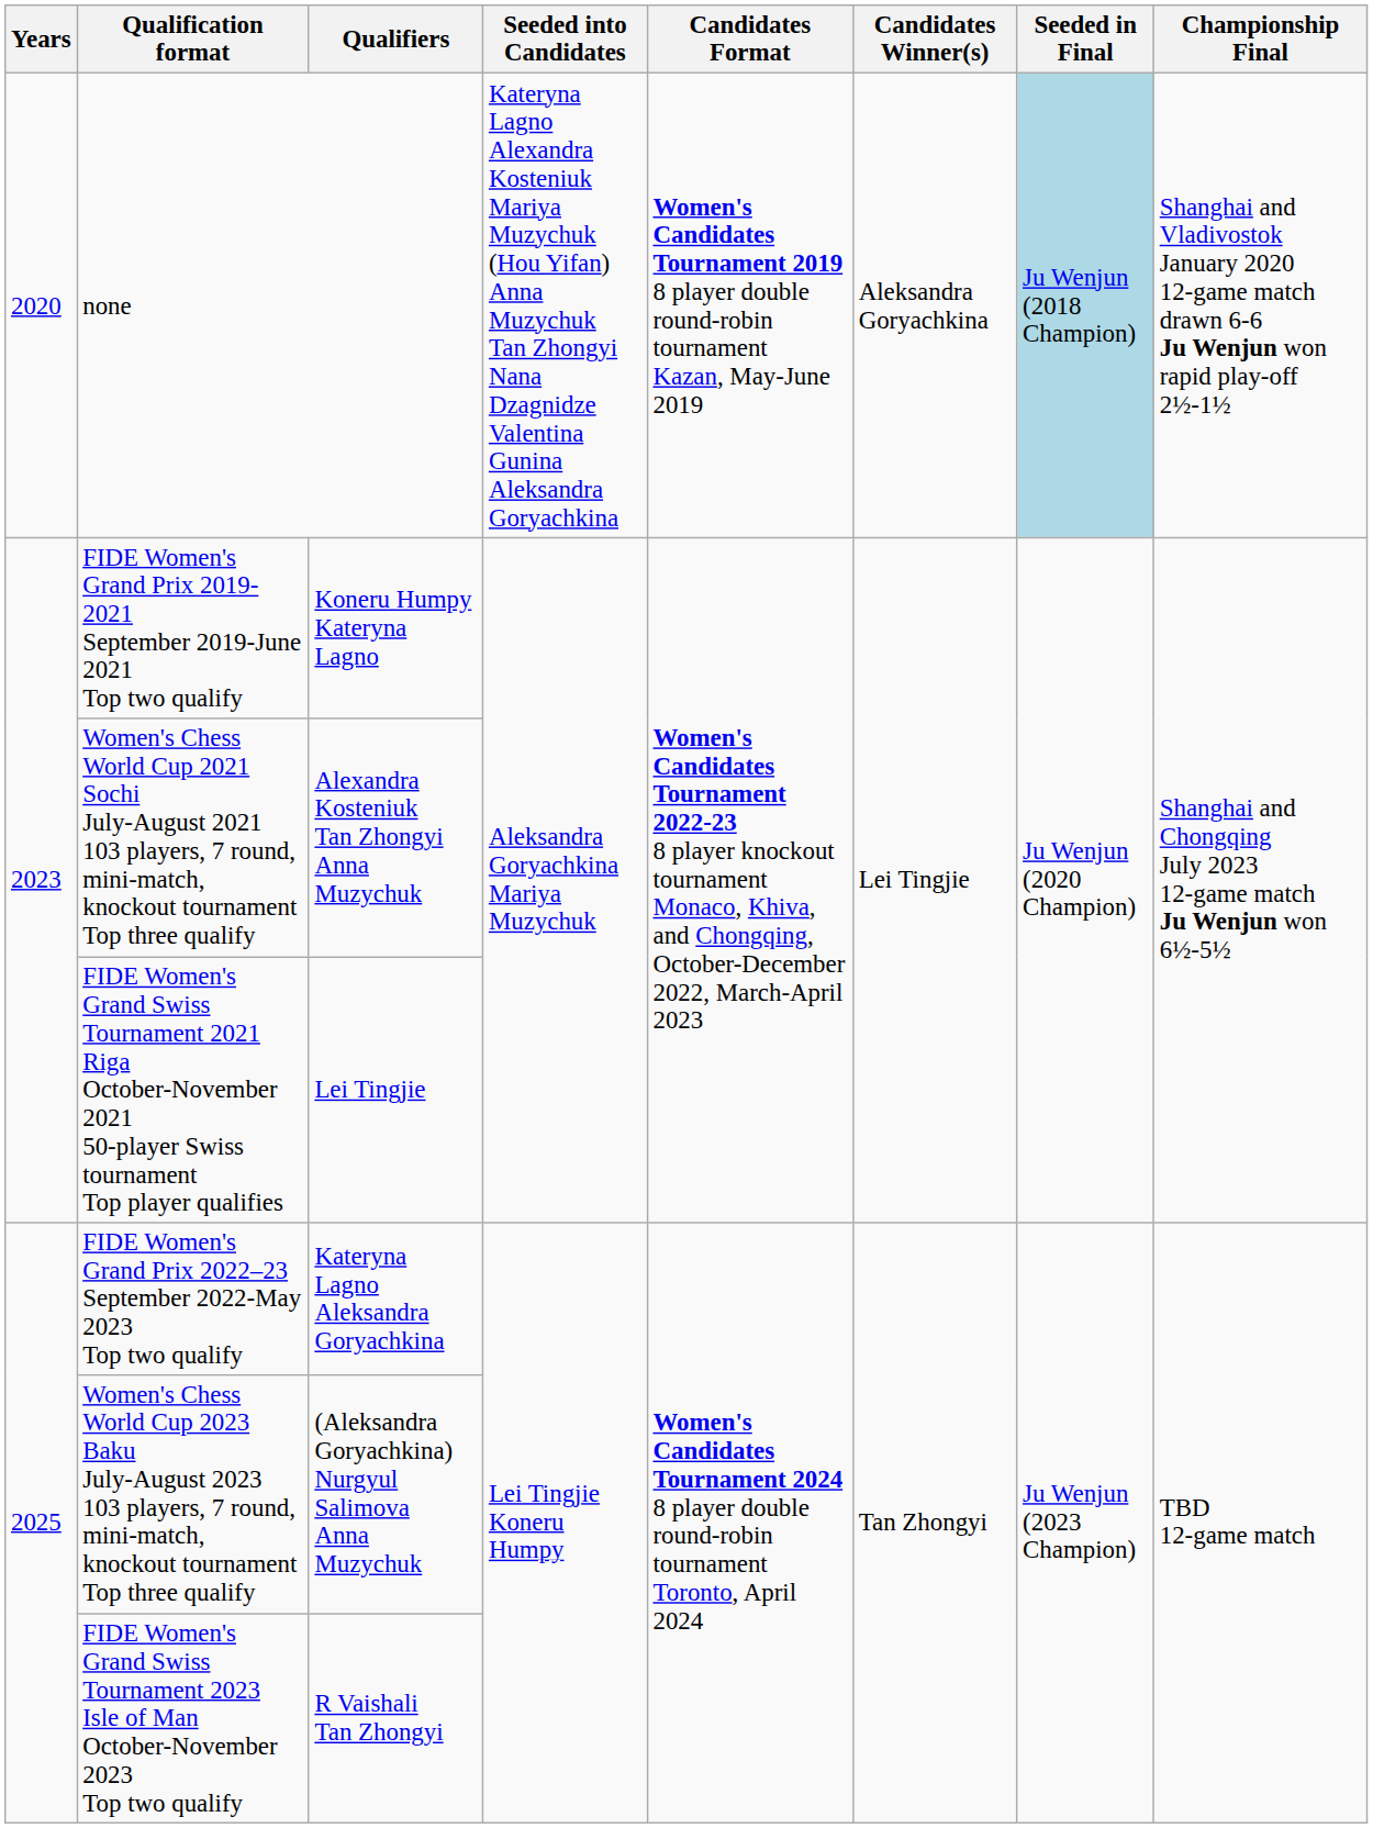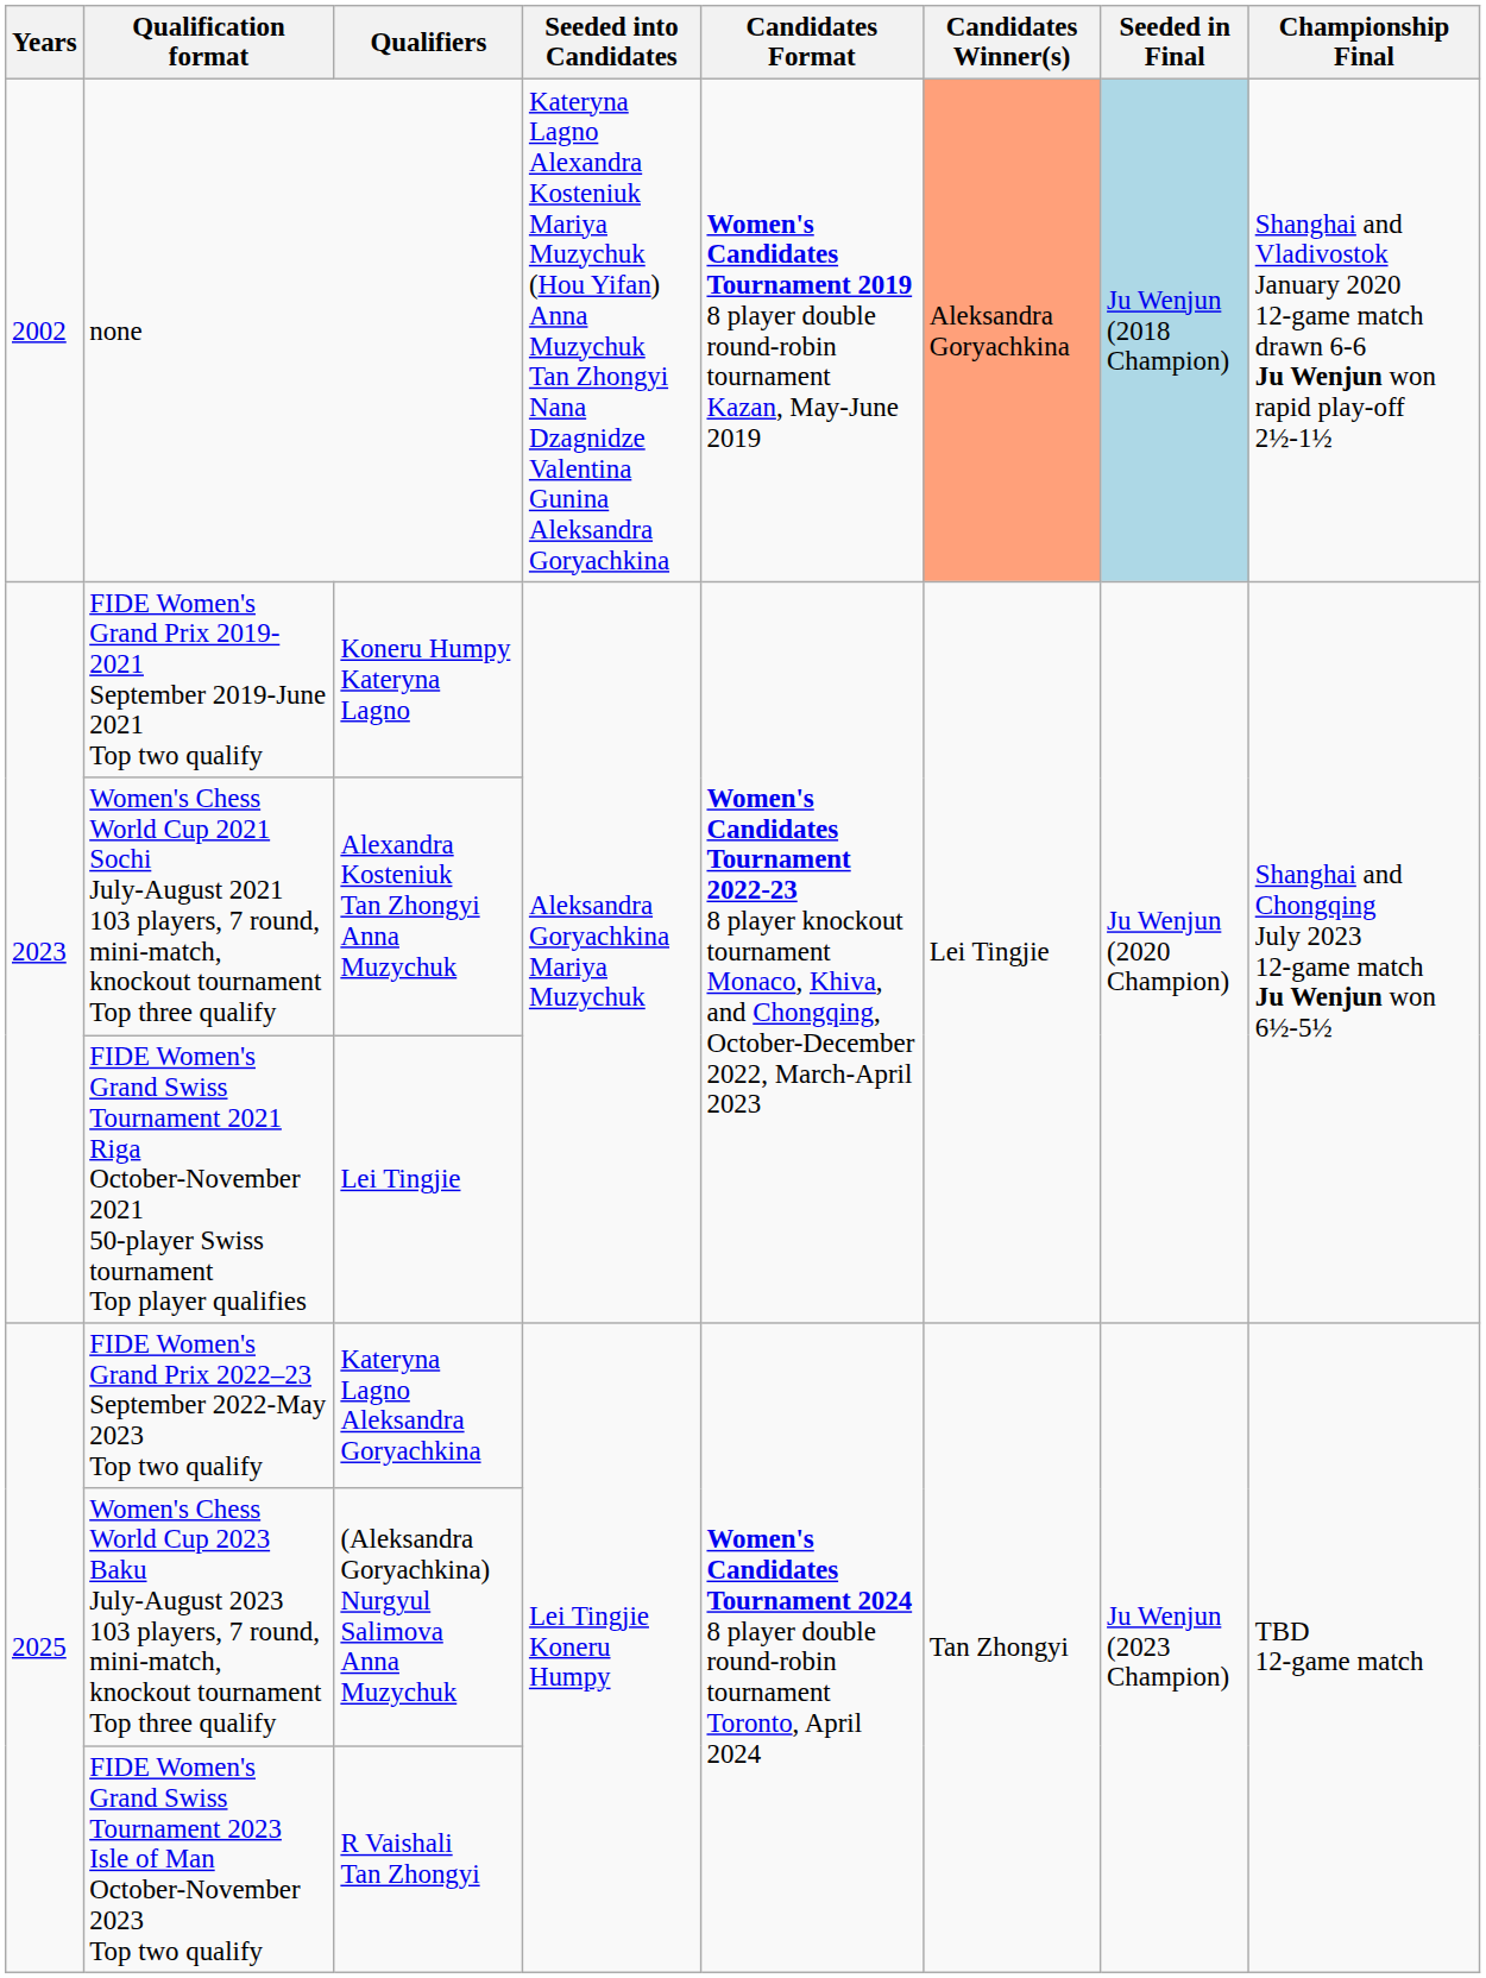none | Years: 2020 -> 2002
none | Candidates Winner(s): no background -> lightsalmon background
